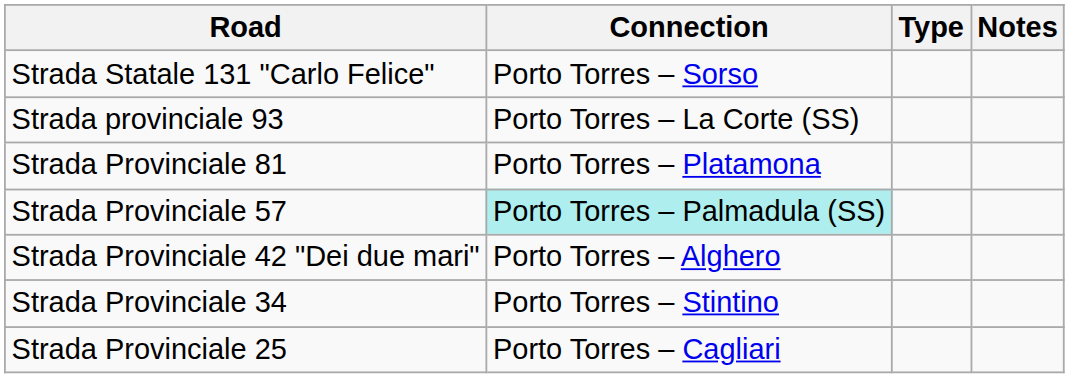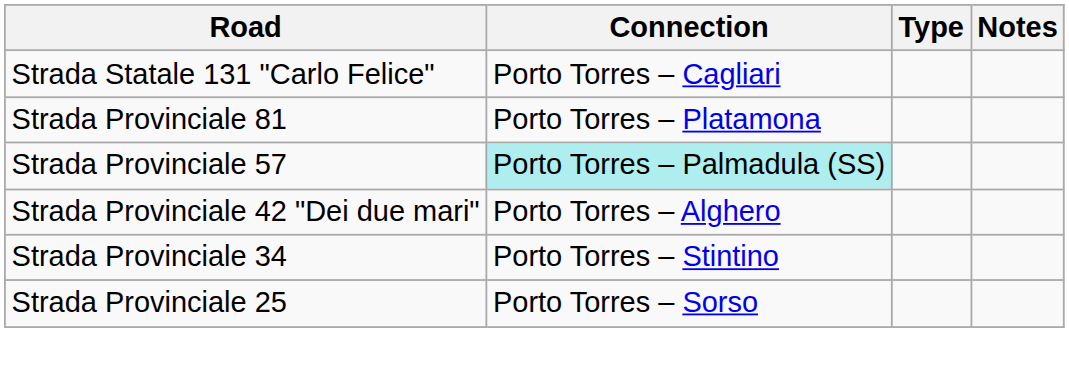Strada Statale 131 "Carlo Felice" | Connection: Porto Torres – Sorso -> Porto Torres – Cagliari
- row: Strada provinciale 93 | Porto Torres – La Corte (SS)
Strada Provinciale 25 | Connection: Porto Torres – Cagliari -> Porto Torres – Sorso
